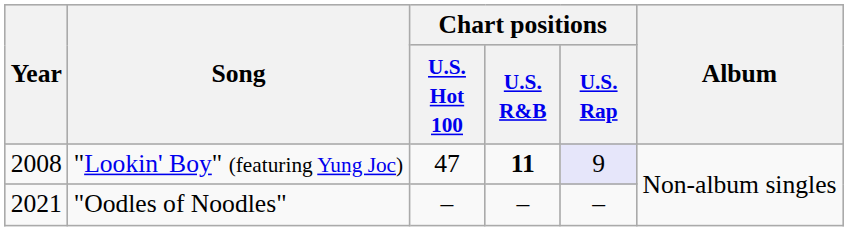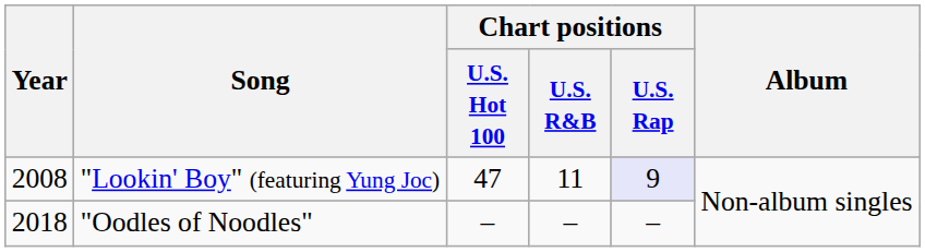"Lookin' Boy" (featuring Yung Joc) | Chart positions / U.S. R&B: bold -> normal
"Oodles of Noodles" | Year: 2021 -> 2018
